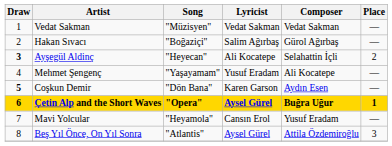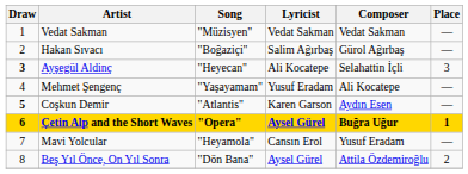Ayşegül Aldinç | Place: 2 -> 3
Coşkun Demir | Song: "Dön Bana" -> "Atlantis"
Beş Yıl Önce, On Yıl Sonra | Song: "Atlantis" -> "Dön Bana"
Beş Yıl Önce, On Yıl Sonra | Place: 3 -> 2
